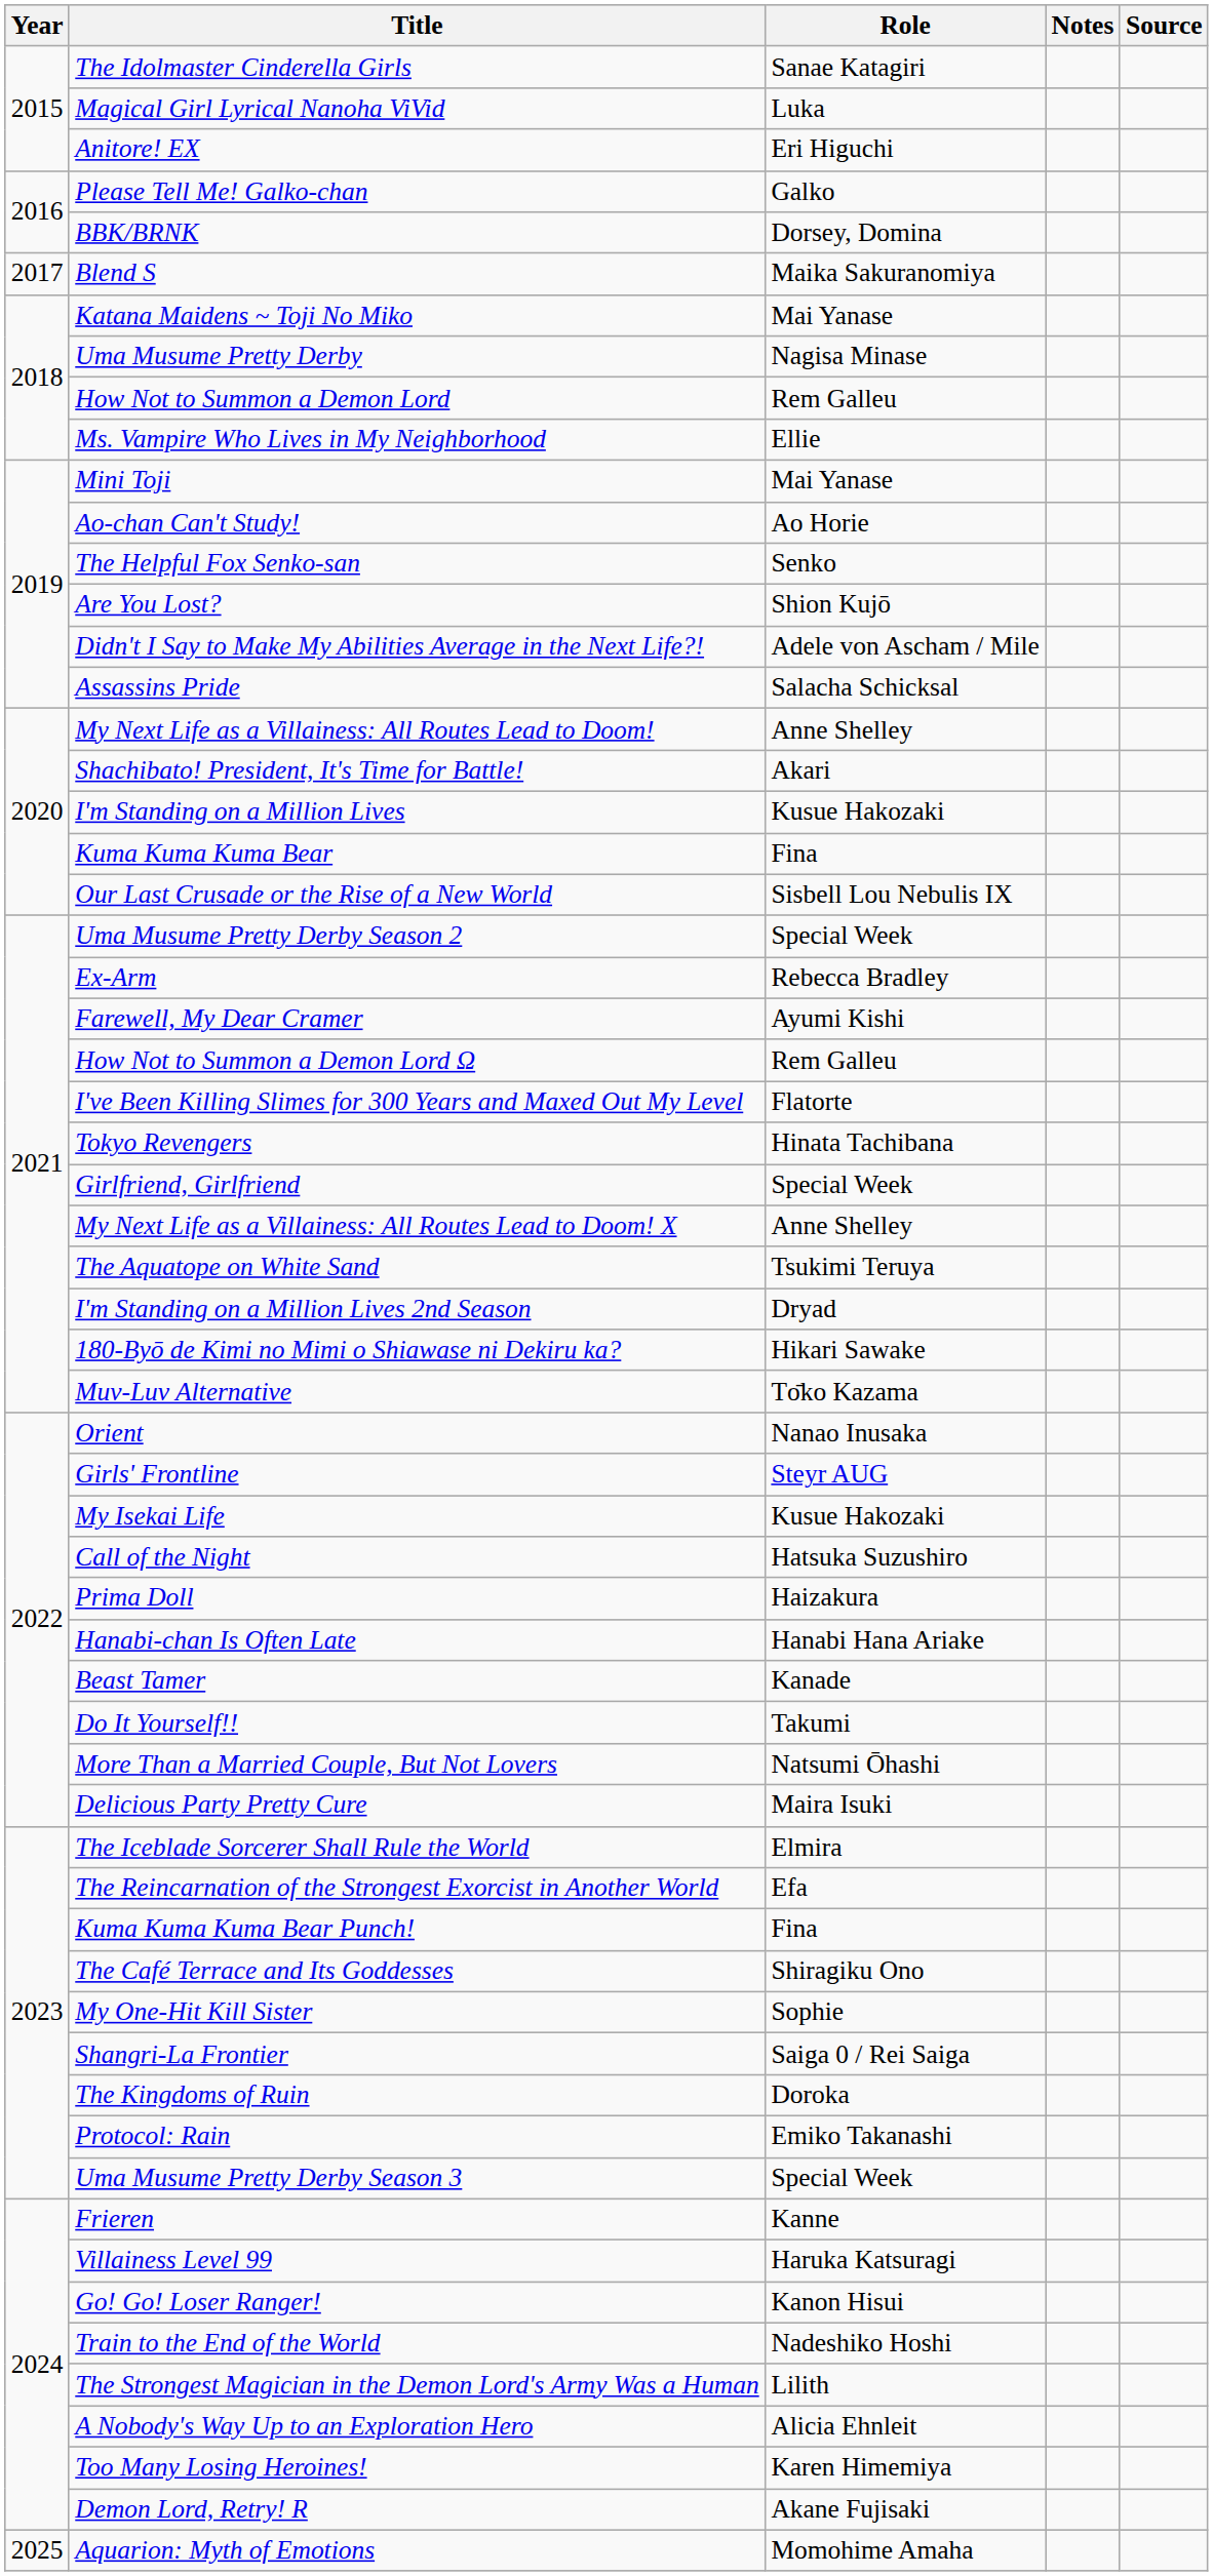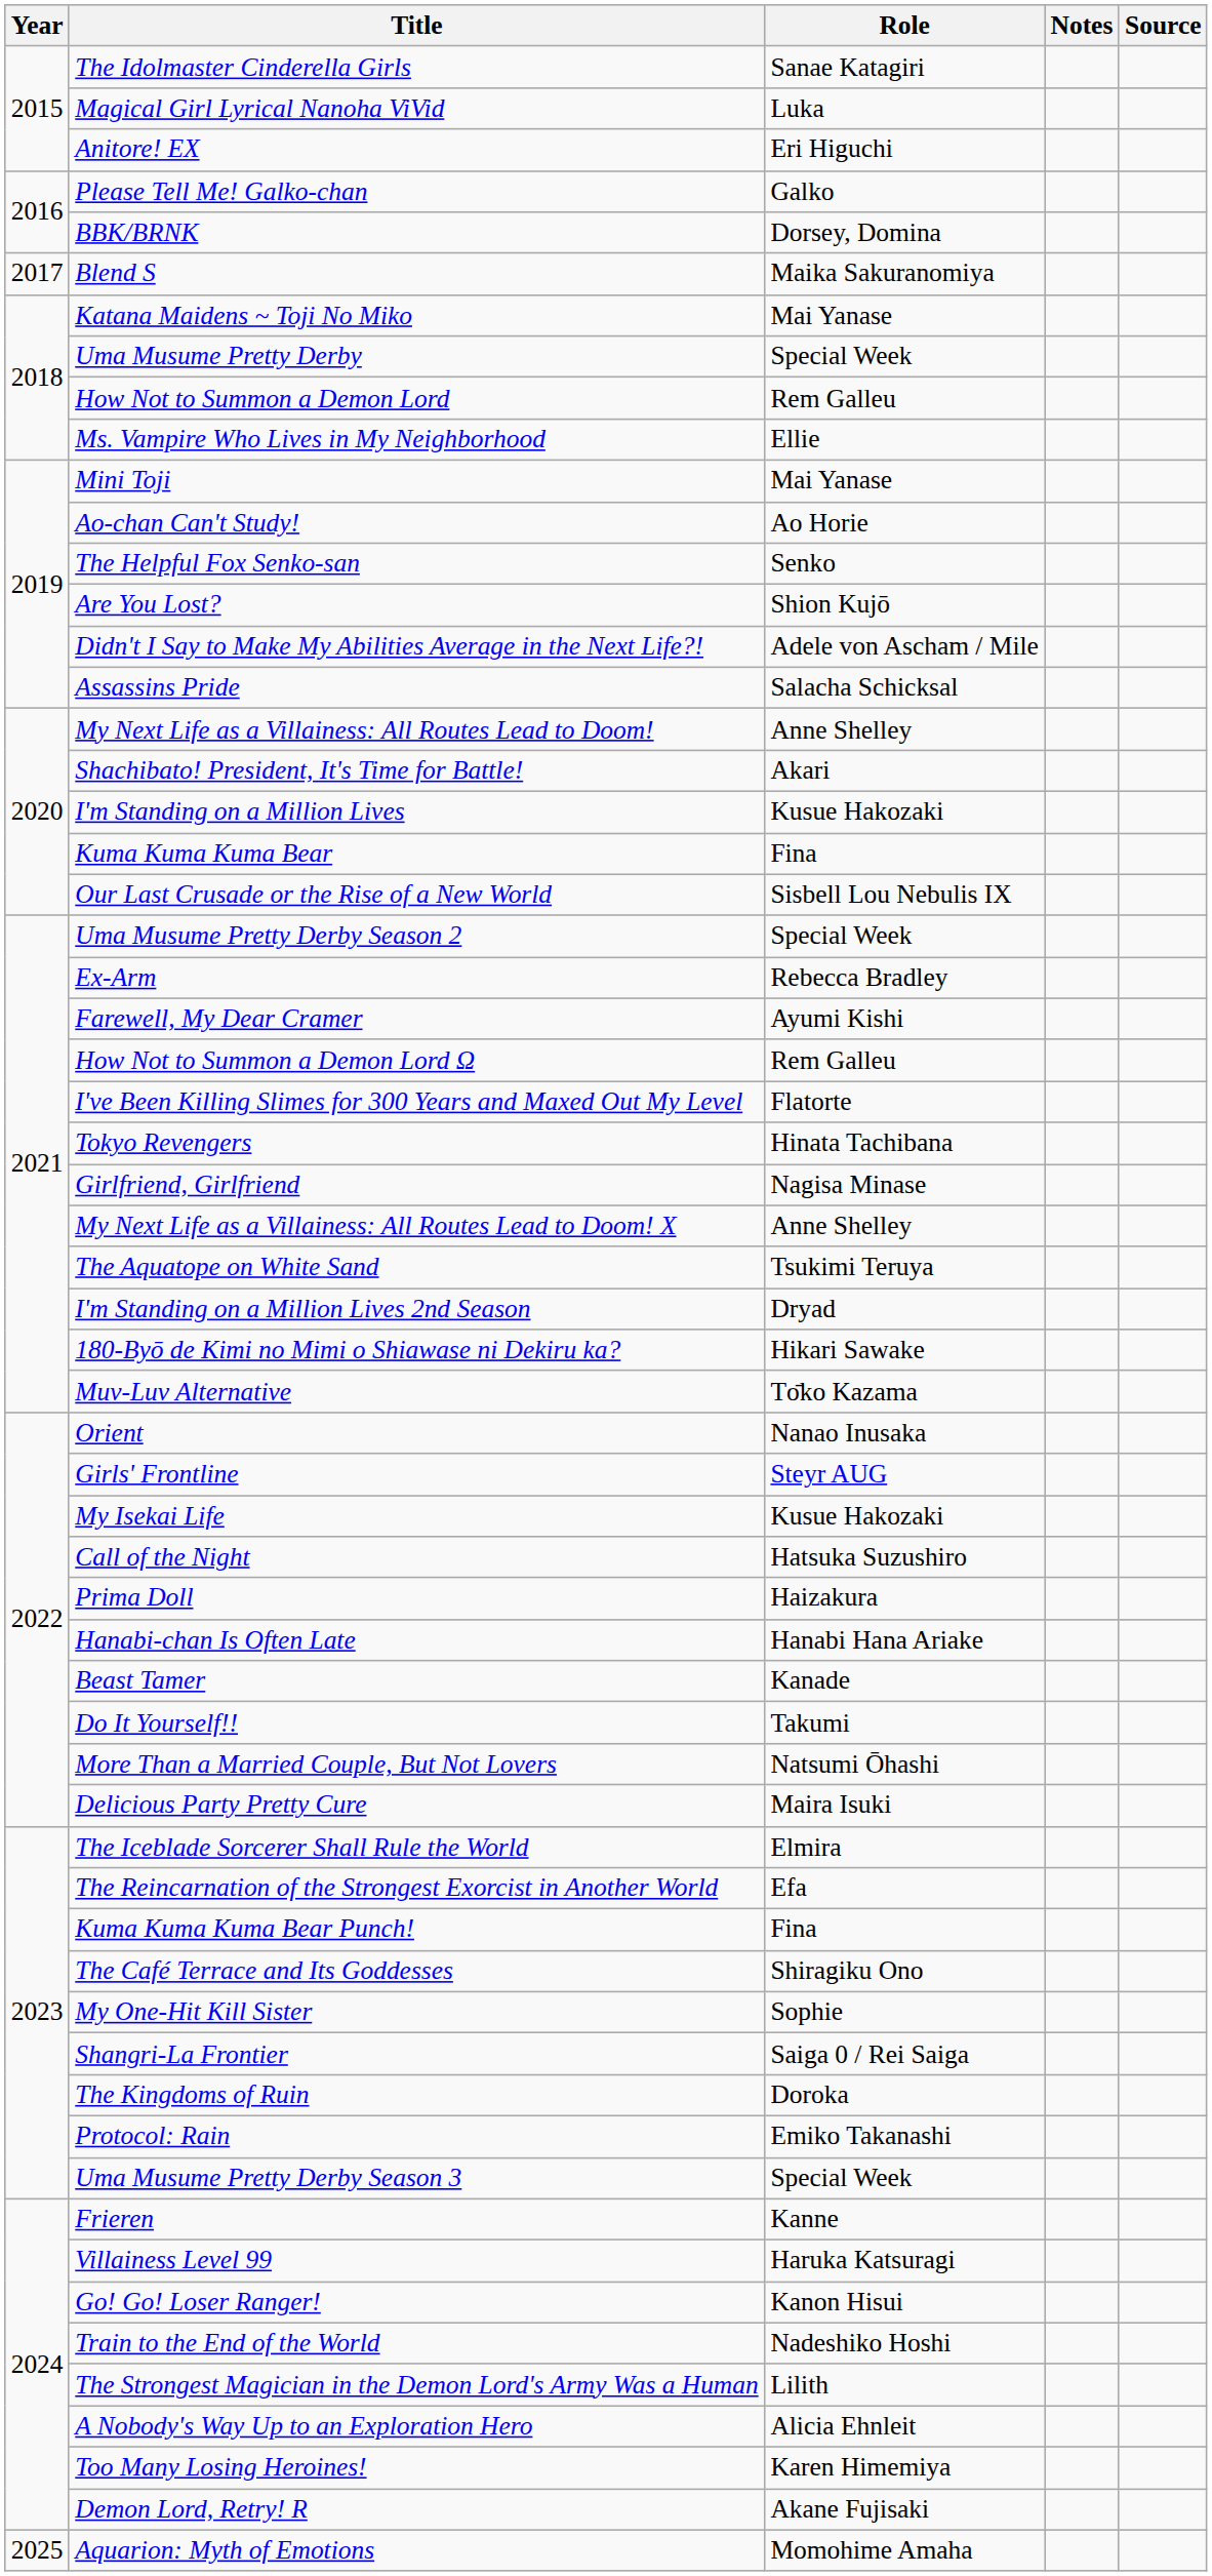Uma Musume Pretty Derby | Role: Nagisa Minase -> Special Week
Girlfriend, Girlfriend | Role: Special Week -> Nagisa Minase
